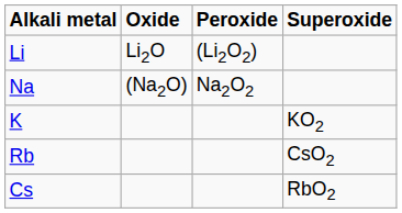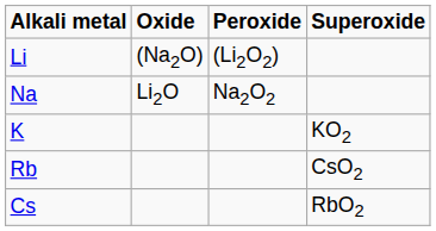Li | Oxide: Li2O -> (Na2O)
Na | Oxide: (Na2O) -> Li2O
